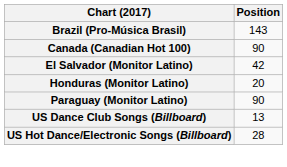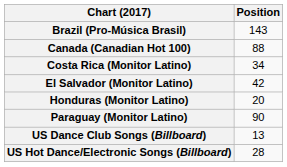Canada (Canadian Hot 100) | Position: 90 -> 88
+ row: Costa Rica (Monitor Latino) | 34
